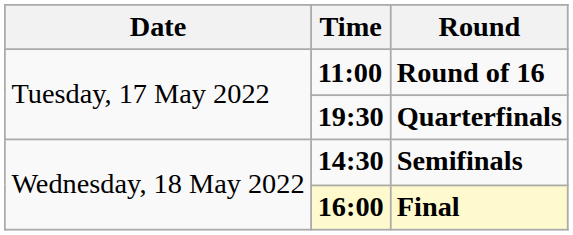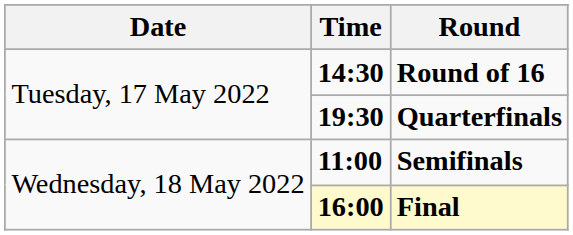Round of 16 | Time: 11:00 -> 14:30
Semifinals | Time: 14:30 -> 11:00
